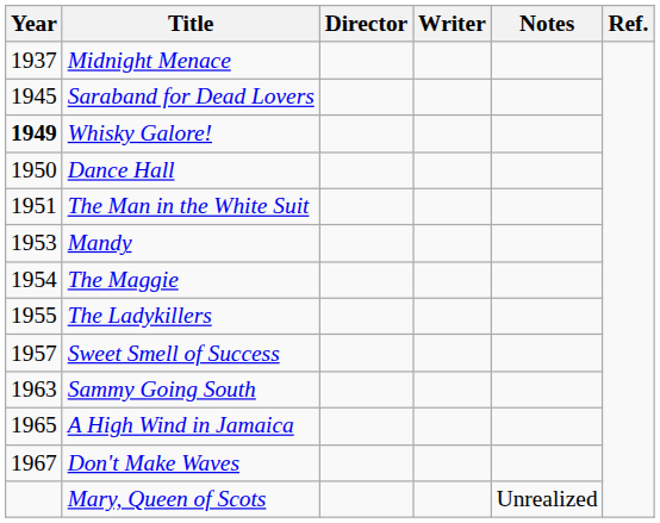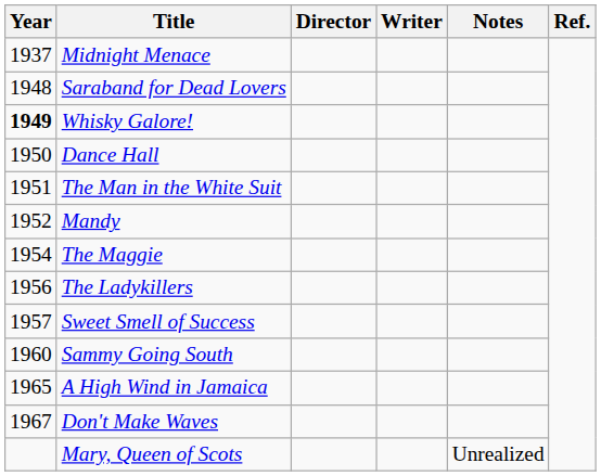Saraband for Dead Lovers | Year: 1945 -> 1948
Mandy | Year: 1953 -> 1952
The Ladykillers | Year: 1955 -> 1956
Sammy Going South | Year: 1963 -> 1960
